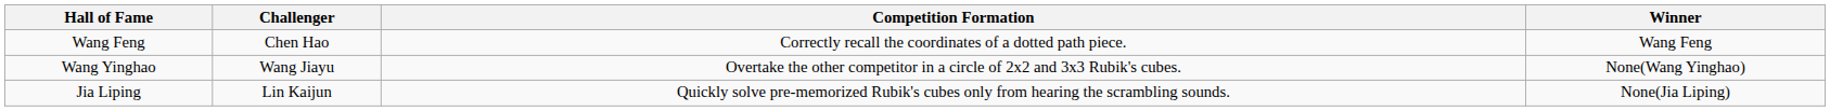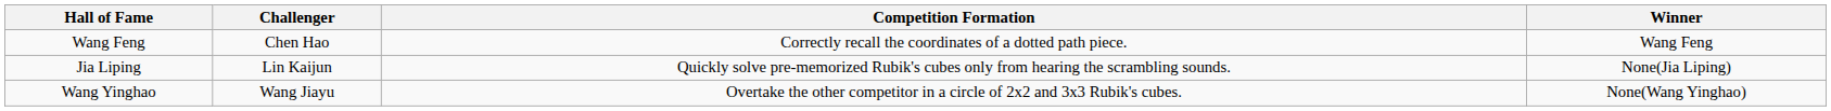rows swapped: Jia Liping <-> Wang Yinghao
